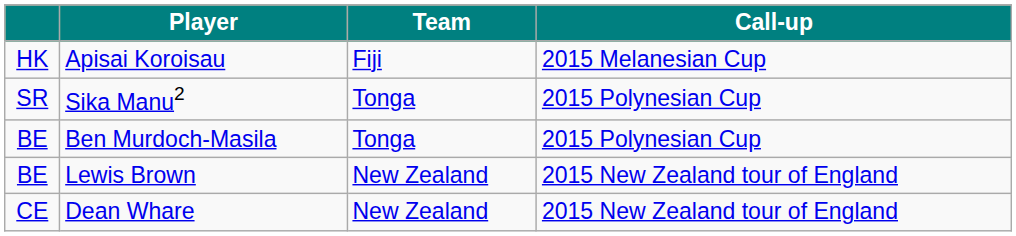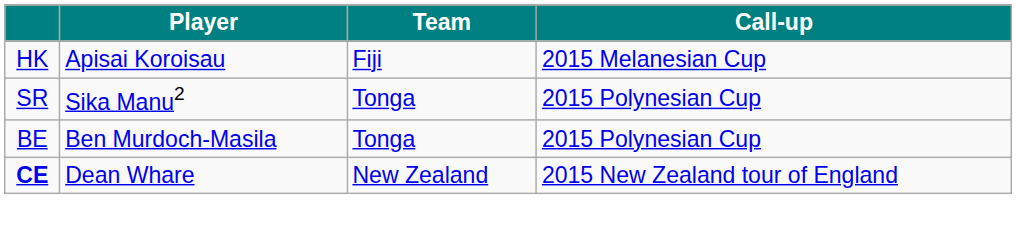- row: BE | Lewis Brown | New Zealand | 2015 New Zealand tour of England
Dean Whare | column 1: normal -> bold
